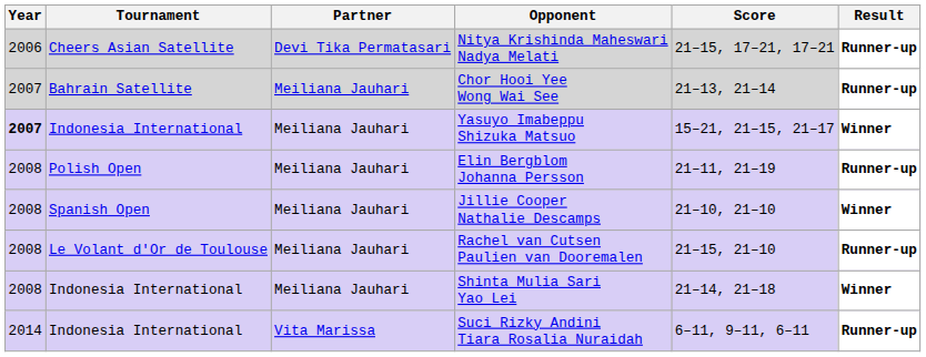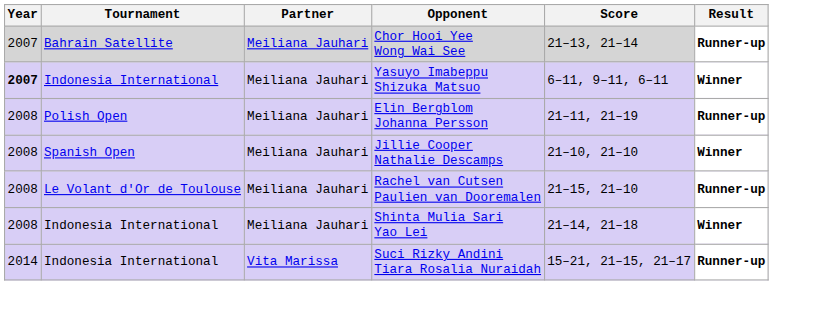- row: 2006 | Cheers Asian Satellite | Devi Tika Permatasari | Nitya Krishinda Maheswari Nadya Melati | 21–15, 17–21, 17–21 | Runner-up
Yasuyo Imabeppu Shizuka Matsuo | Score: 15–21, 21–15, 21–17 -> 6–11, 9–11, 6–11
Suci Rizky Andini Tiara Rosalia Nuraidah | Score: 6–11, 9–11, 6–11 -> 15–21, 21–15, 21–17
